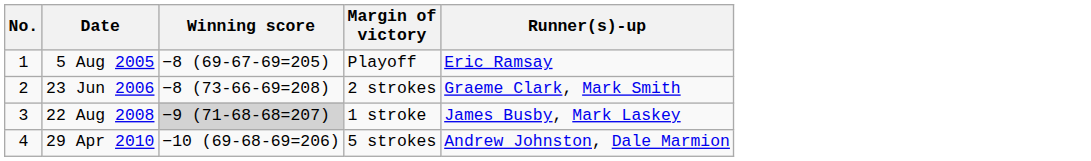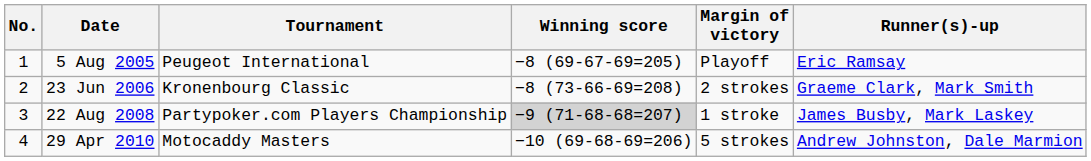+ column: Tournament | Peugeot International | Kronenbourg Classic | Partypoker.com Players Championship | Motocaddy Masters
